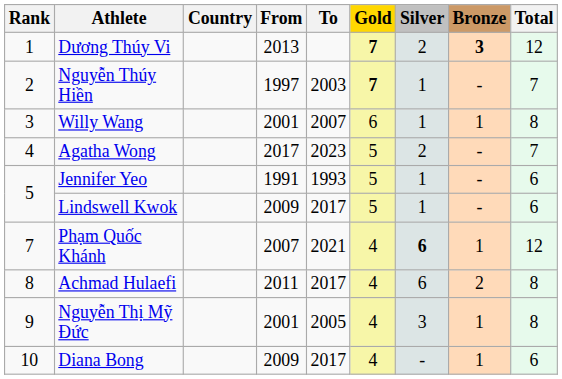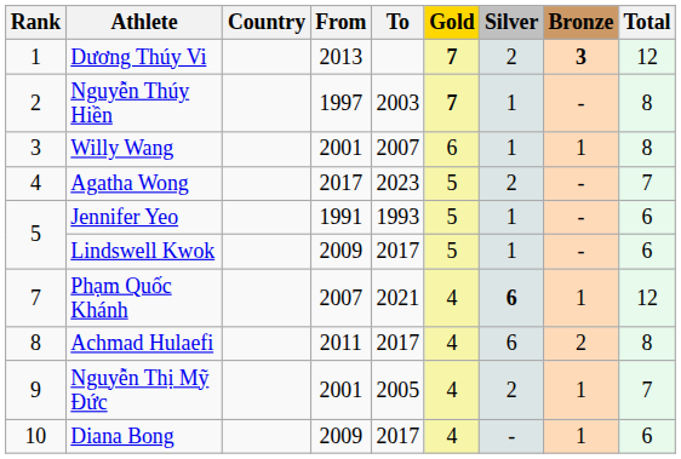Nguyễn Thúy Hiền | Total: 7 -> 8
Nguyễn Thị Mỹ Đức | Silver: 3 -> 2
Nguyễn Thị Mỹ Đức | Total: 8 -> 7
